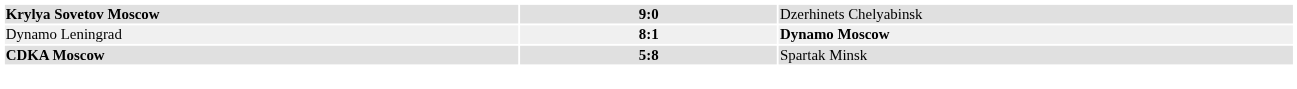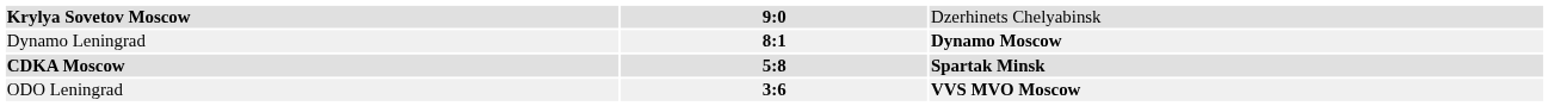CDKA Moscow | column 3: normal -> bold
+ row: ODO Leningrad | 3:6 | VVS MVO Moscow
